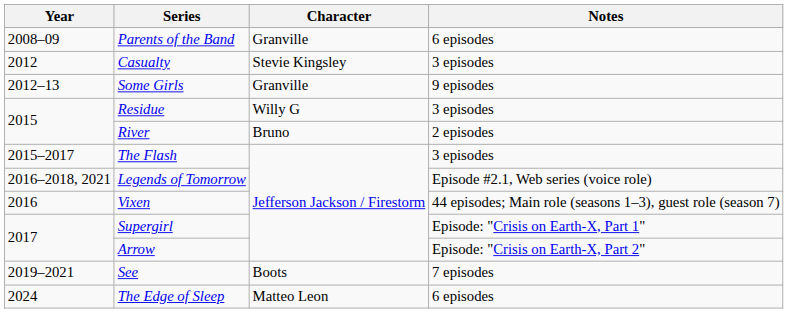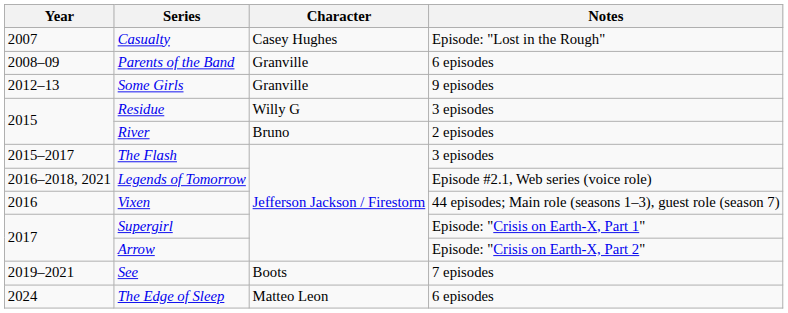+ row: 2007 | Casualty | Casey Hughes | Episode: "Lost in the Rough"
- row: 2012 | Casualty | Stevie Kingsley | 3 episodes
